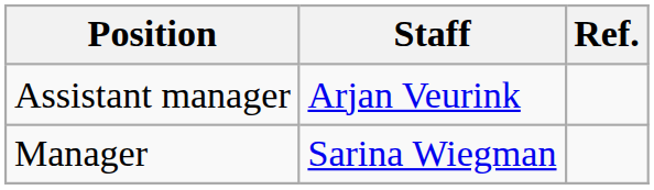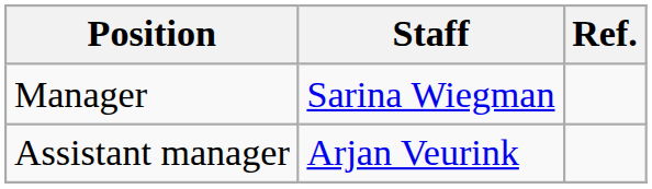rows swapped: Manager <-> Assistant manager
